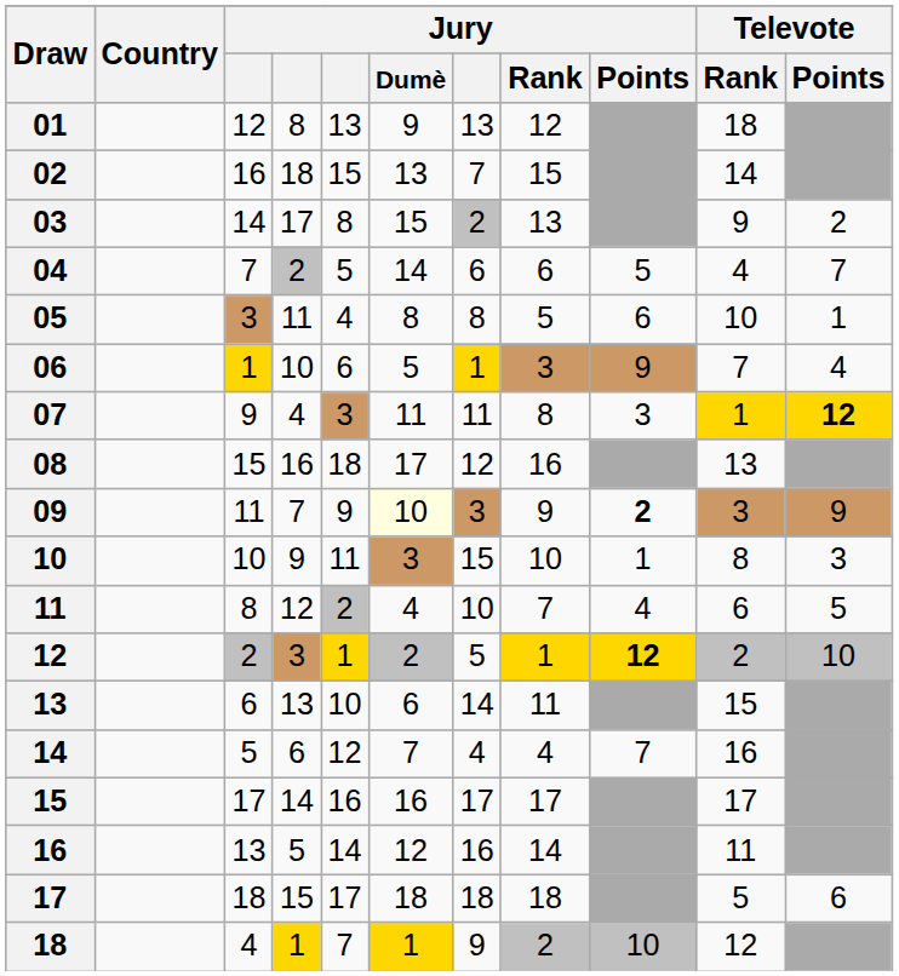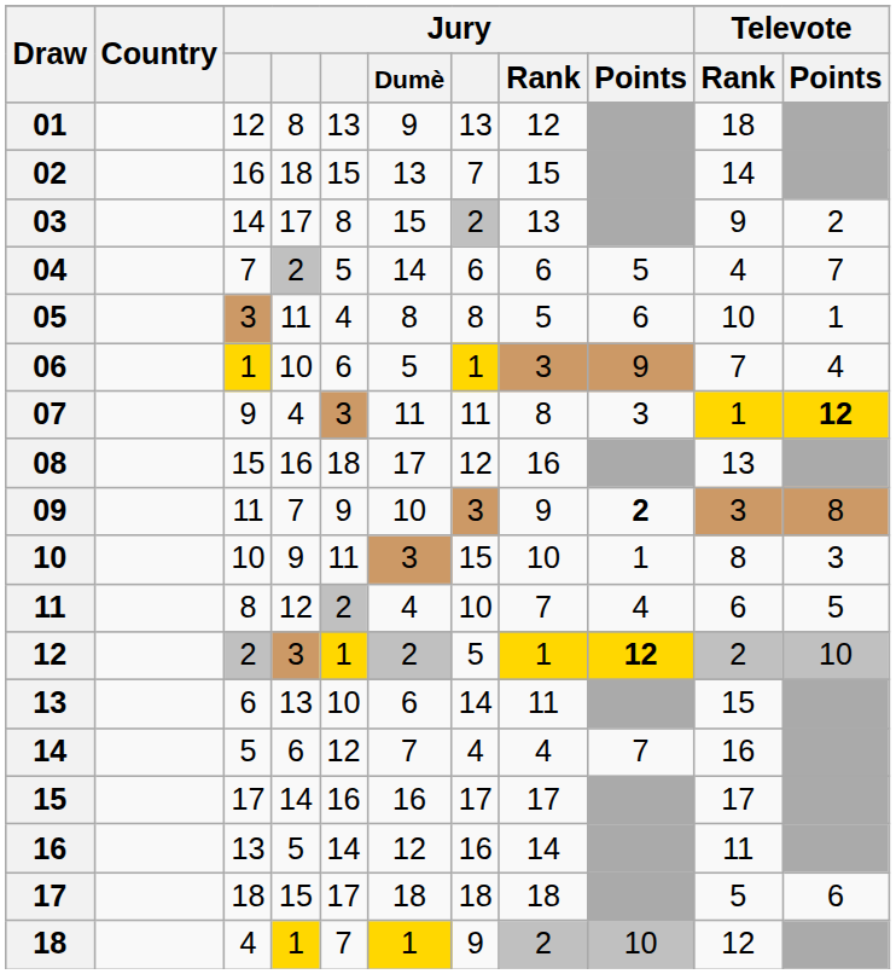09 | Jury / Dumè: lightyellow background -> no background
09 | Televote / Points: 9 -> 8
